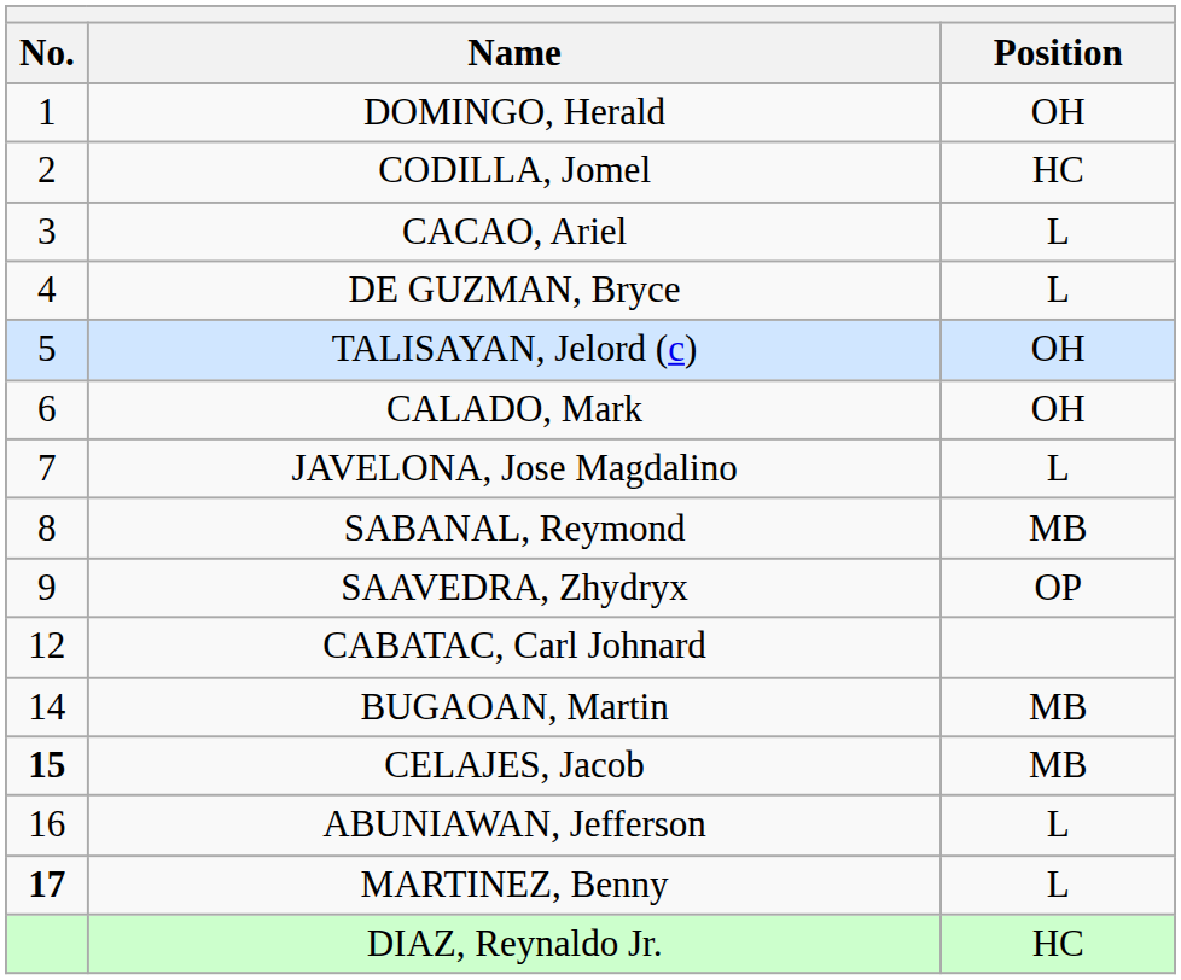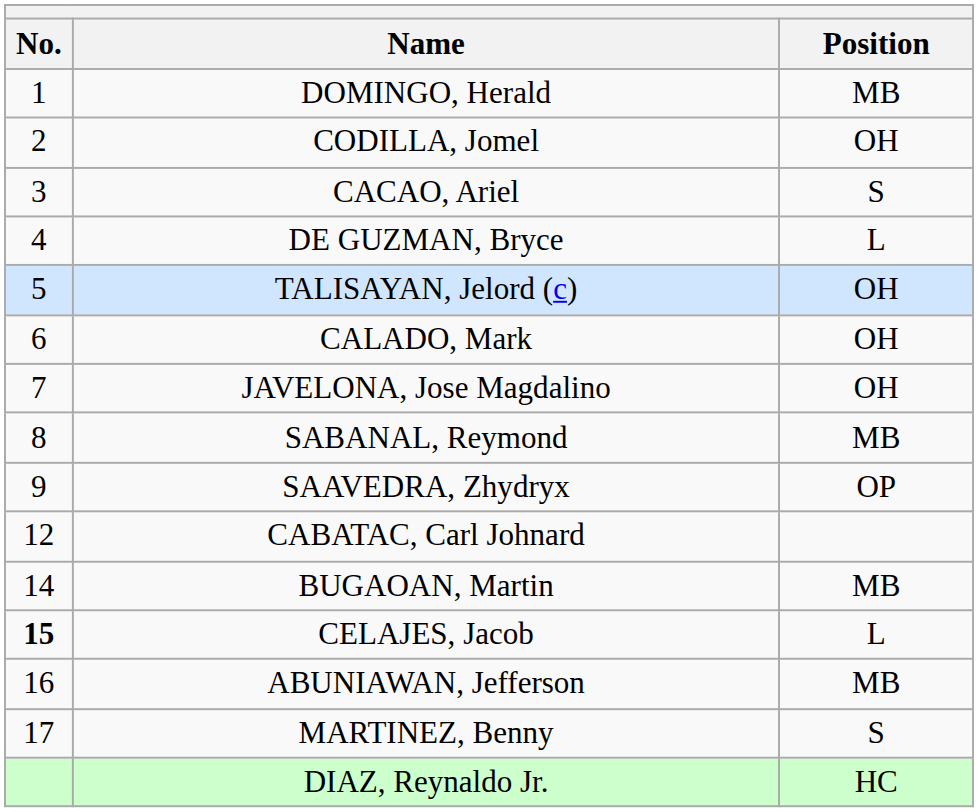DOMINGO, Herald | Position: OH -> MB
CODILLA, Jomel | Position: HC -> OH
CACAO, Ariel | Position: L -> S
JAVELONA, Jose Magdalino | Position: L -> OH
CELAJES, Jacob | Position: MB -> L
ABUNIAWAN, Jefferson | Position: L -> MB
MARTINEZ, Benny | No.: bold -> normal
MARTINEZ, Benny | Position: L -> S
